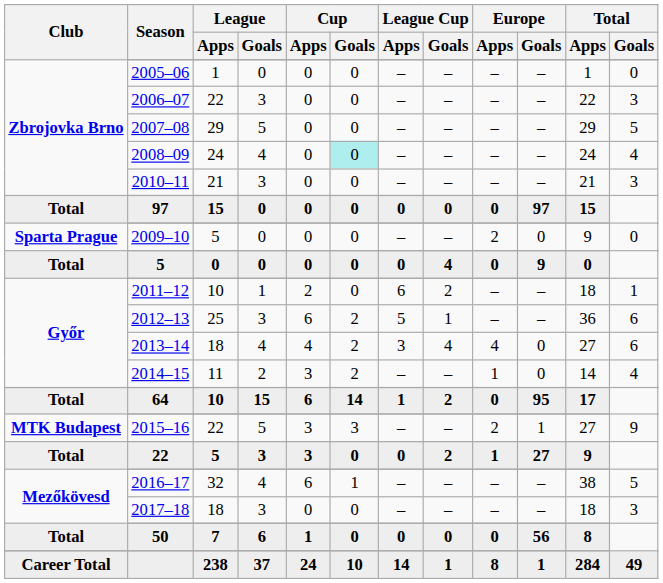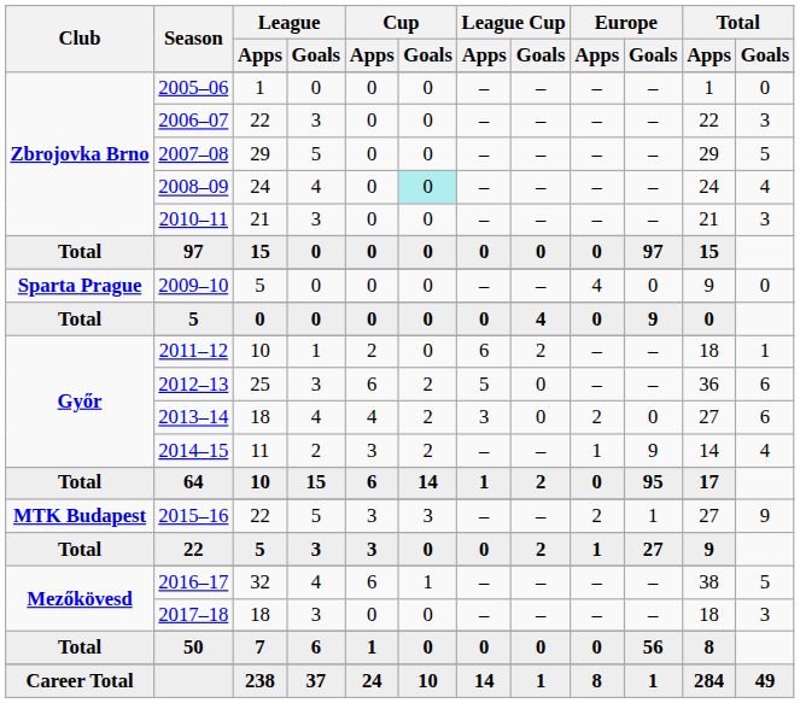2009–10 | Europe / Apps: 2 -> 4
2012–13 | League Cup / Goals: 1 -> 0
2013–14 | League Cup / Goals: 4 -> 0
2013–14 | Europe / Apps: 4 -> 2
2014–15 | Europe / Goals: 0 -> 9
